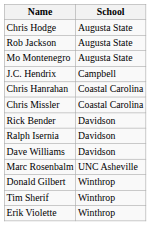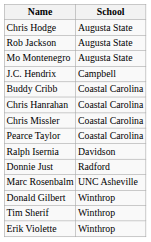+ row: Buddy Cribb | Coastal Carolina
+ row: Pearce Taylor | Coastal Carolina
- row: Rick Bender | Davidson
- row: Dave Williams | Davidson
+ row: Donnie Just | Radford
